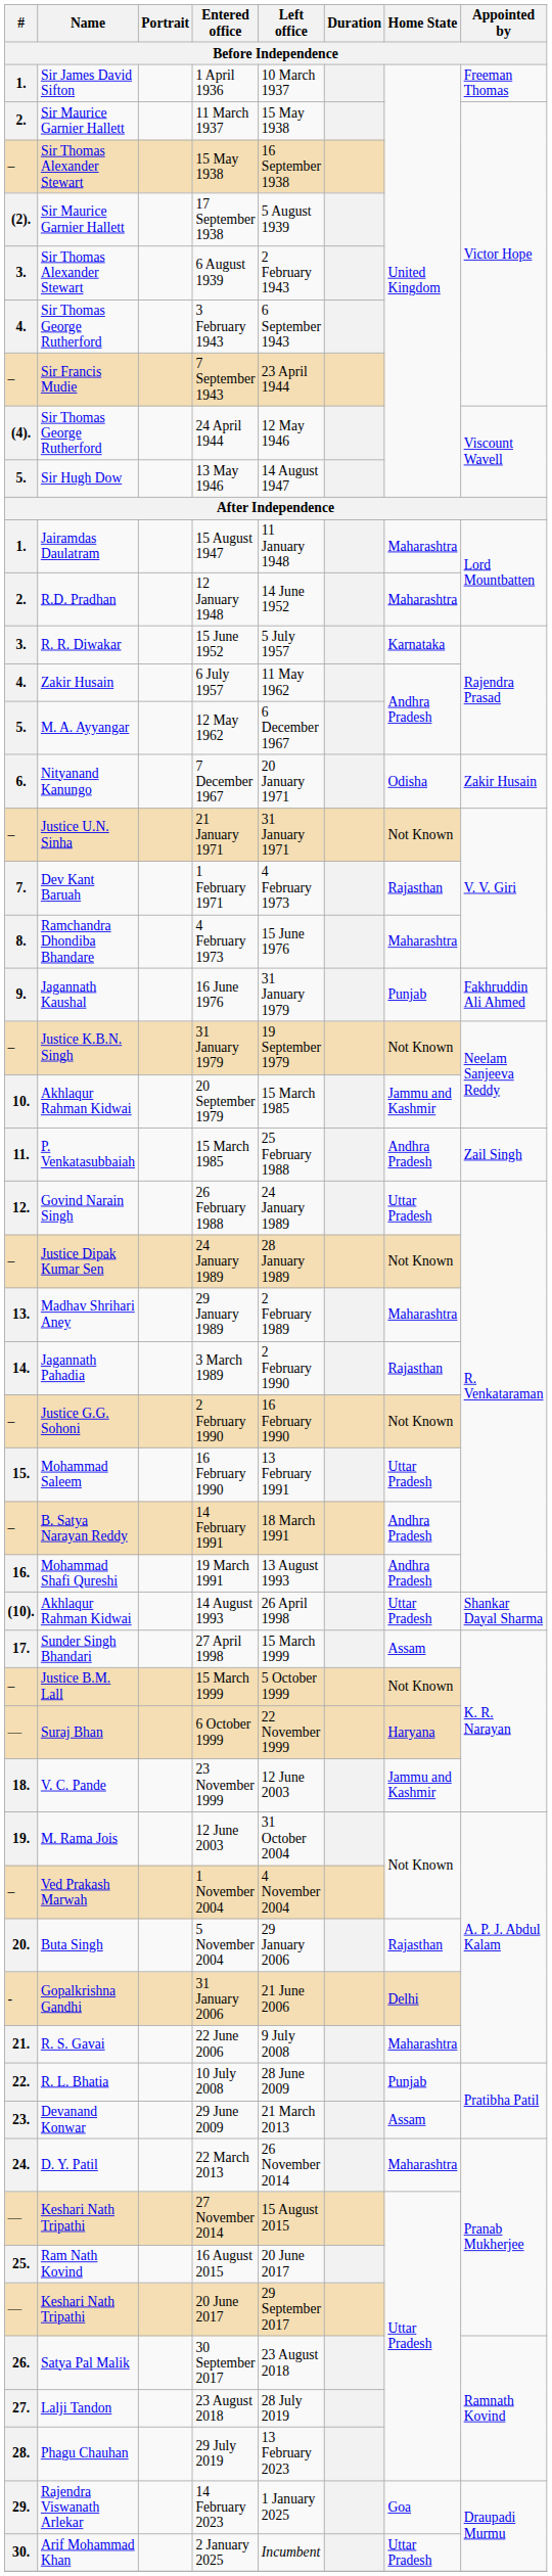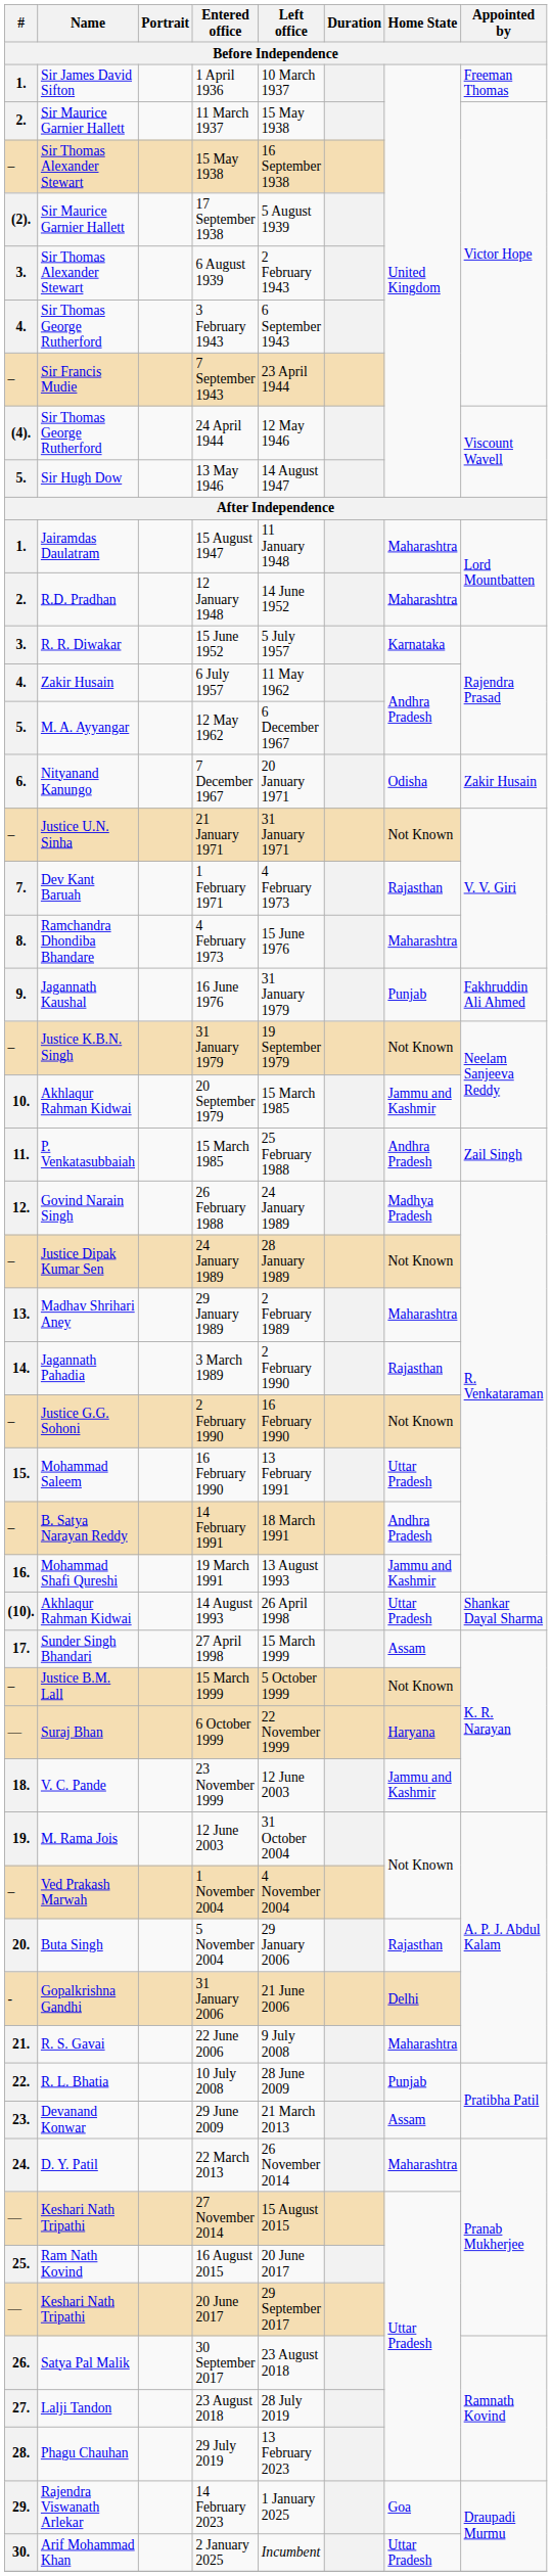26 February 1988 | Home State: Uttar Pradesh -> Madhya Pradesh
19 March 1991 | Home State: Andhra Pradesh -> Jammu and Kashmir
